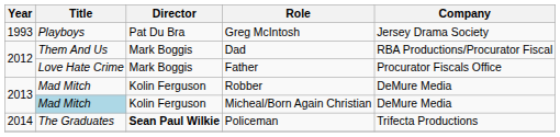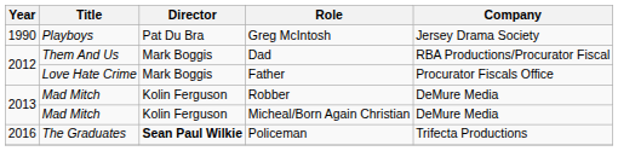Greg McIntosh | Year: 1993 -> 1990
Micheal/Born Again Christian | Title: lightblue background -> no background
Policeman | Year: 2014 -> 2016
